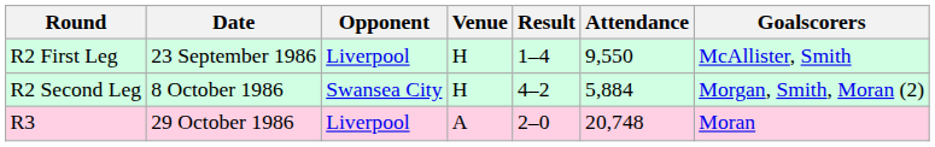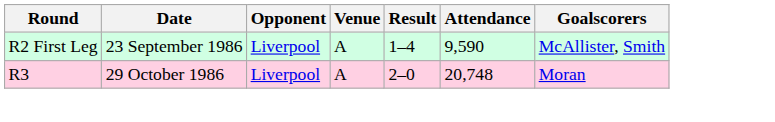R2 First Leg | Venue: H -> A
R2 First Leg | Attendance: 9,550 -> 9,590
- row: R2 Second Leg | 8 October 1986 | Swansea City | H | 4–2 | 5,884 | Morgan, Smith, Moran (2)
